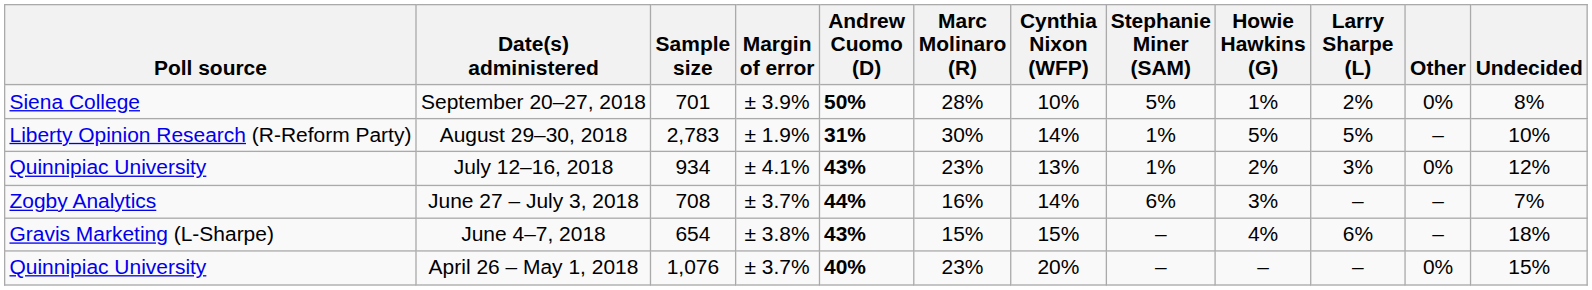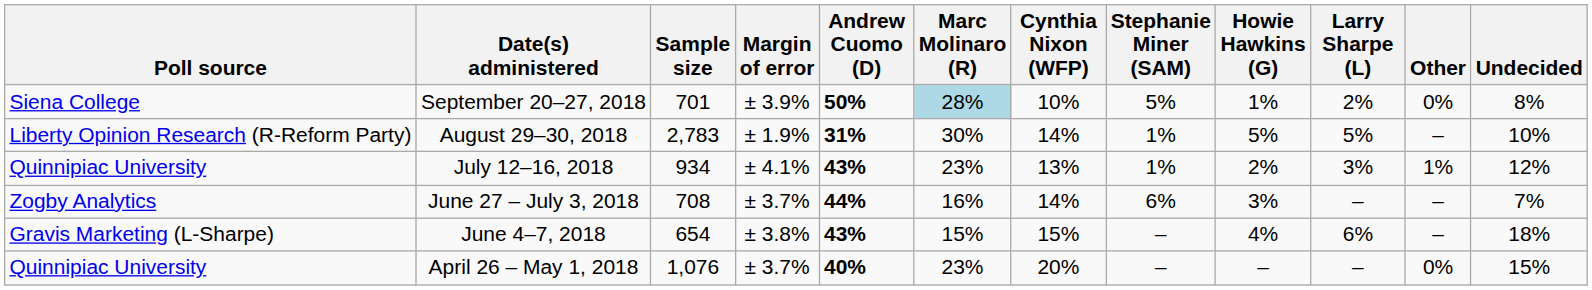September 20–27, 2018 | Marc Molinaro (R): no background -> lightblue background
July 12–16, 2018 | Other: 0% -> 1%
